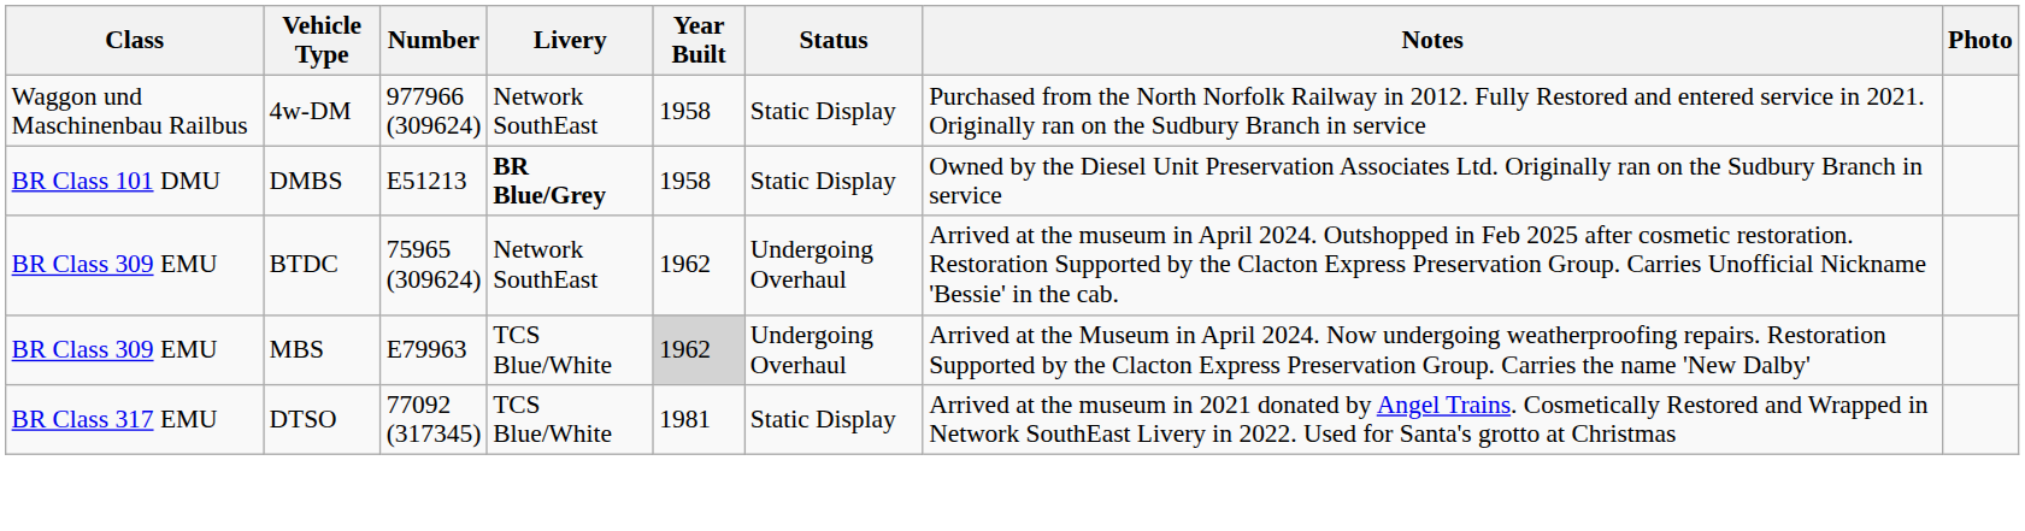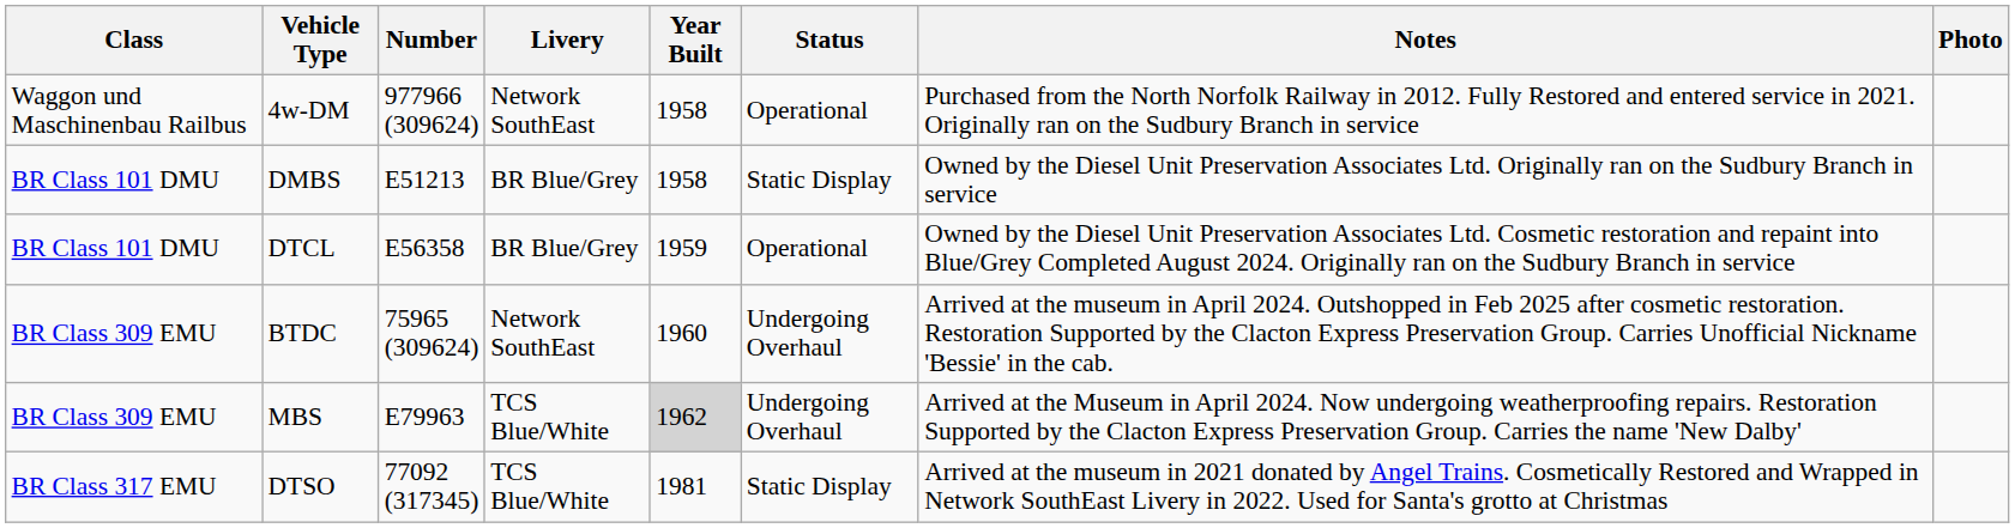4w-DM | Status: Static Display -> Operational
DMBS | Livery: bold -> normal
+ row: BR Class 101 DMU | DTCL | E56358 | BR Blue/Grey | 1959 | Operational | Owned by the Diesel Unit Preservation Associates Ltd. Cosmetic restoration and repaint into Blue/Grey Completed August 2024. Originally ran on the Sudbury Branch in service
BTDC | Year Built: 1962 -> 1960
